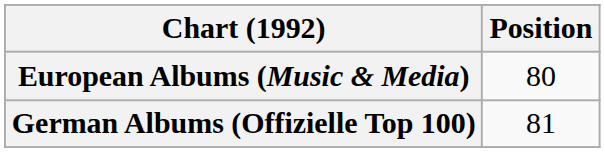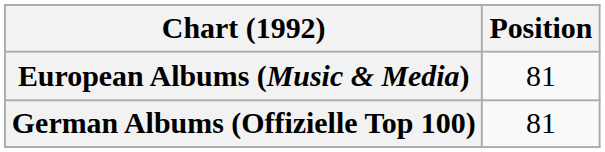European Albums (Music & Media) | Position: 80 -> 81
